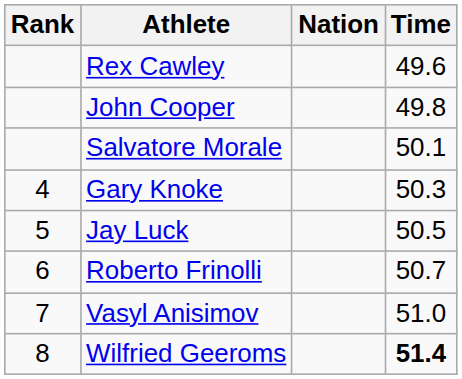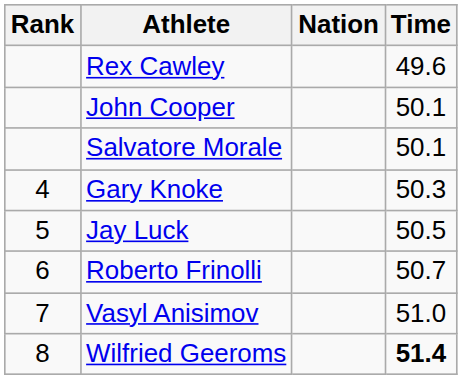John Cooper | Time: 49.8 -> 50.1
